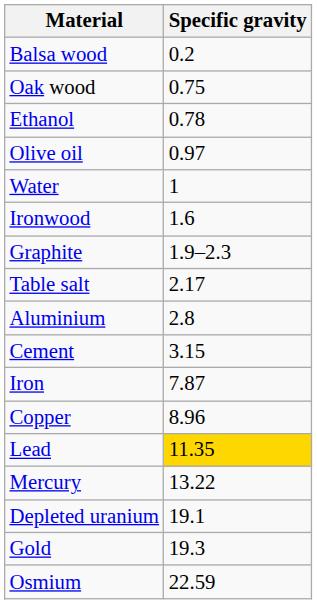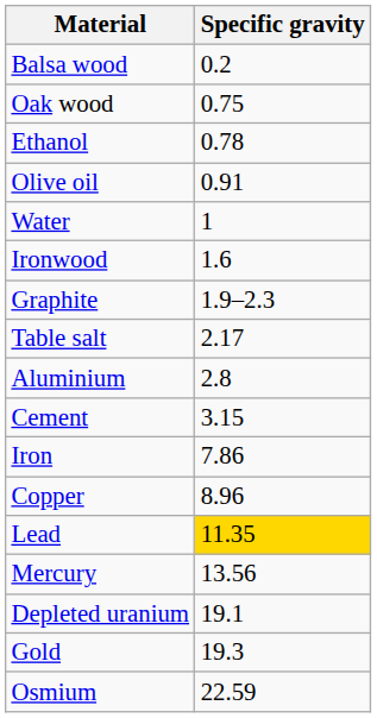Olive oil | Specific gravity: 0.97 -> 0.91
Iron | Specific gravity: 7.87 -> 7.86
Mercury | Specific gravity: 13.22 -> 13.56
